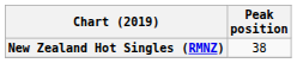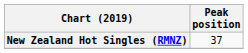New Zealand Hot Singles (RMNZ) | Peak position: 38 -> 37
